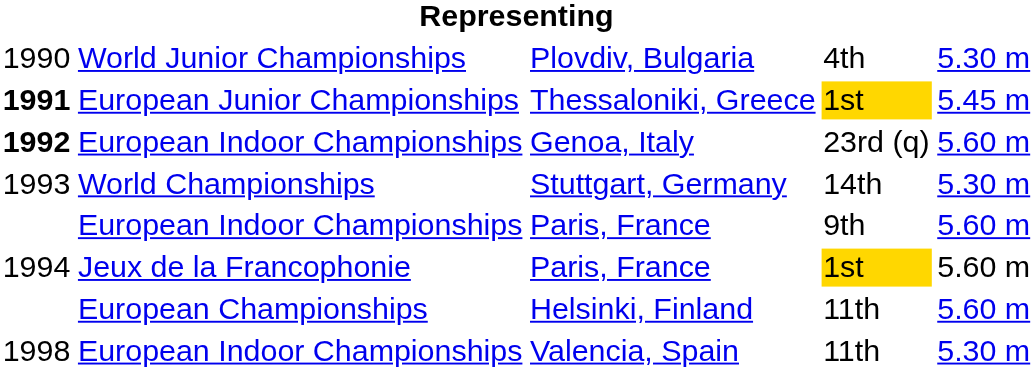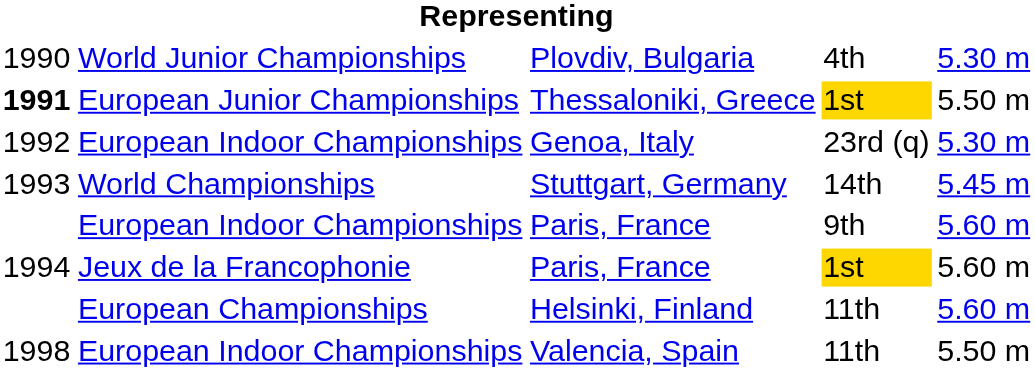Thessaloniki, Greece | column 5: 5.45 m -> 5.50 m
Genoa, Italy | column 1: bold -> normal
Genoa, Italy | column 5: 5.60 m -> 5.30 m
Stuttgart, Germany | column 5: 5.30 m -> 5.45 m
Valencia, Spain | column 5: 5.30 m -> 5.50 m
